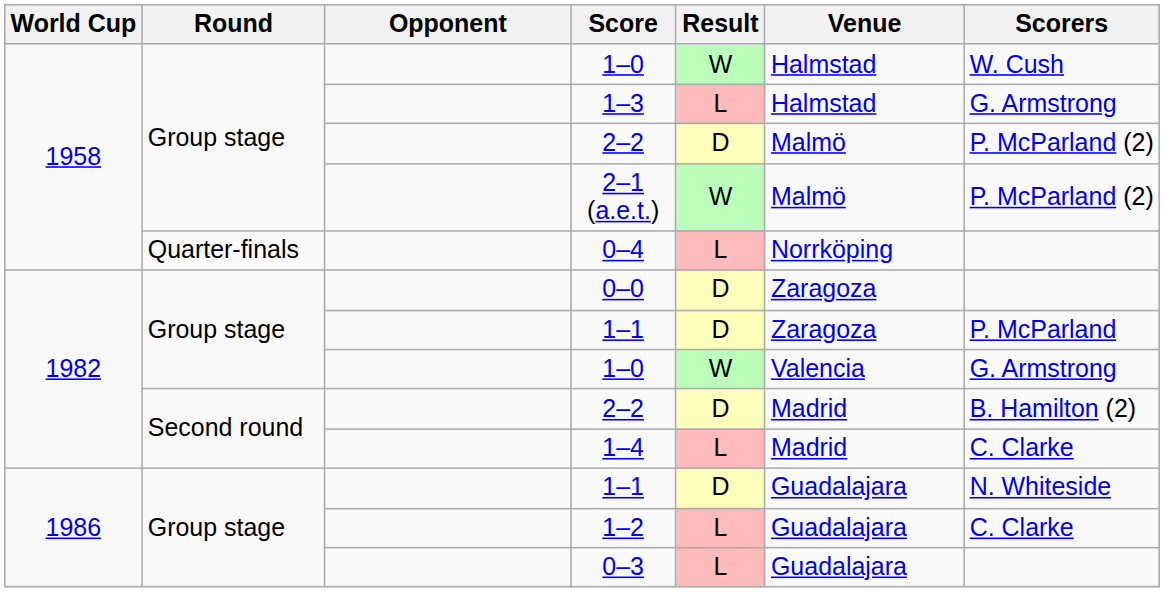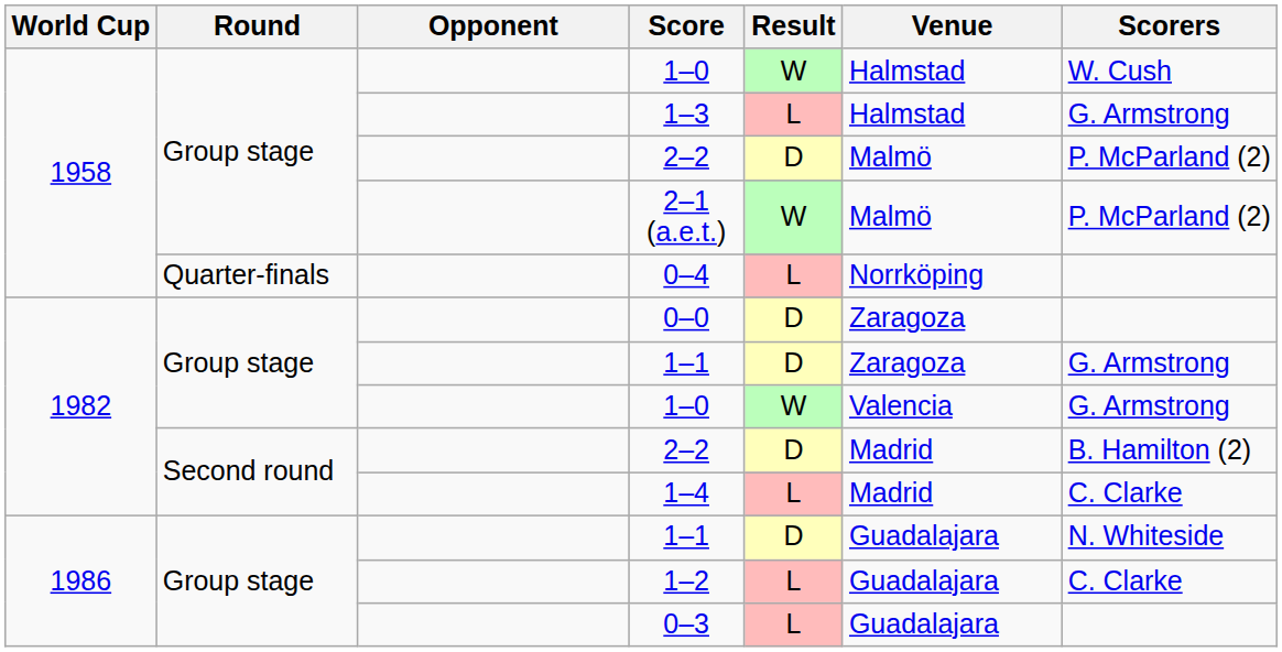1982 / 1–1 | Scorers: P. McParland -> G. Armstrong
